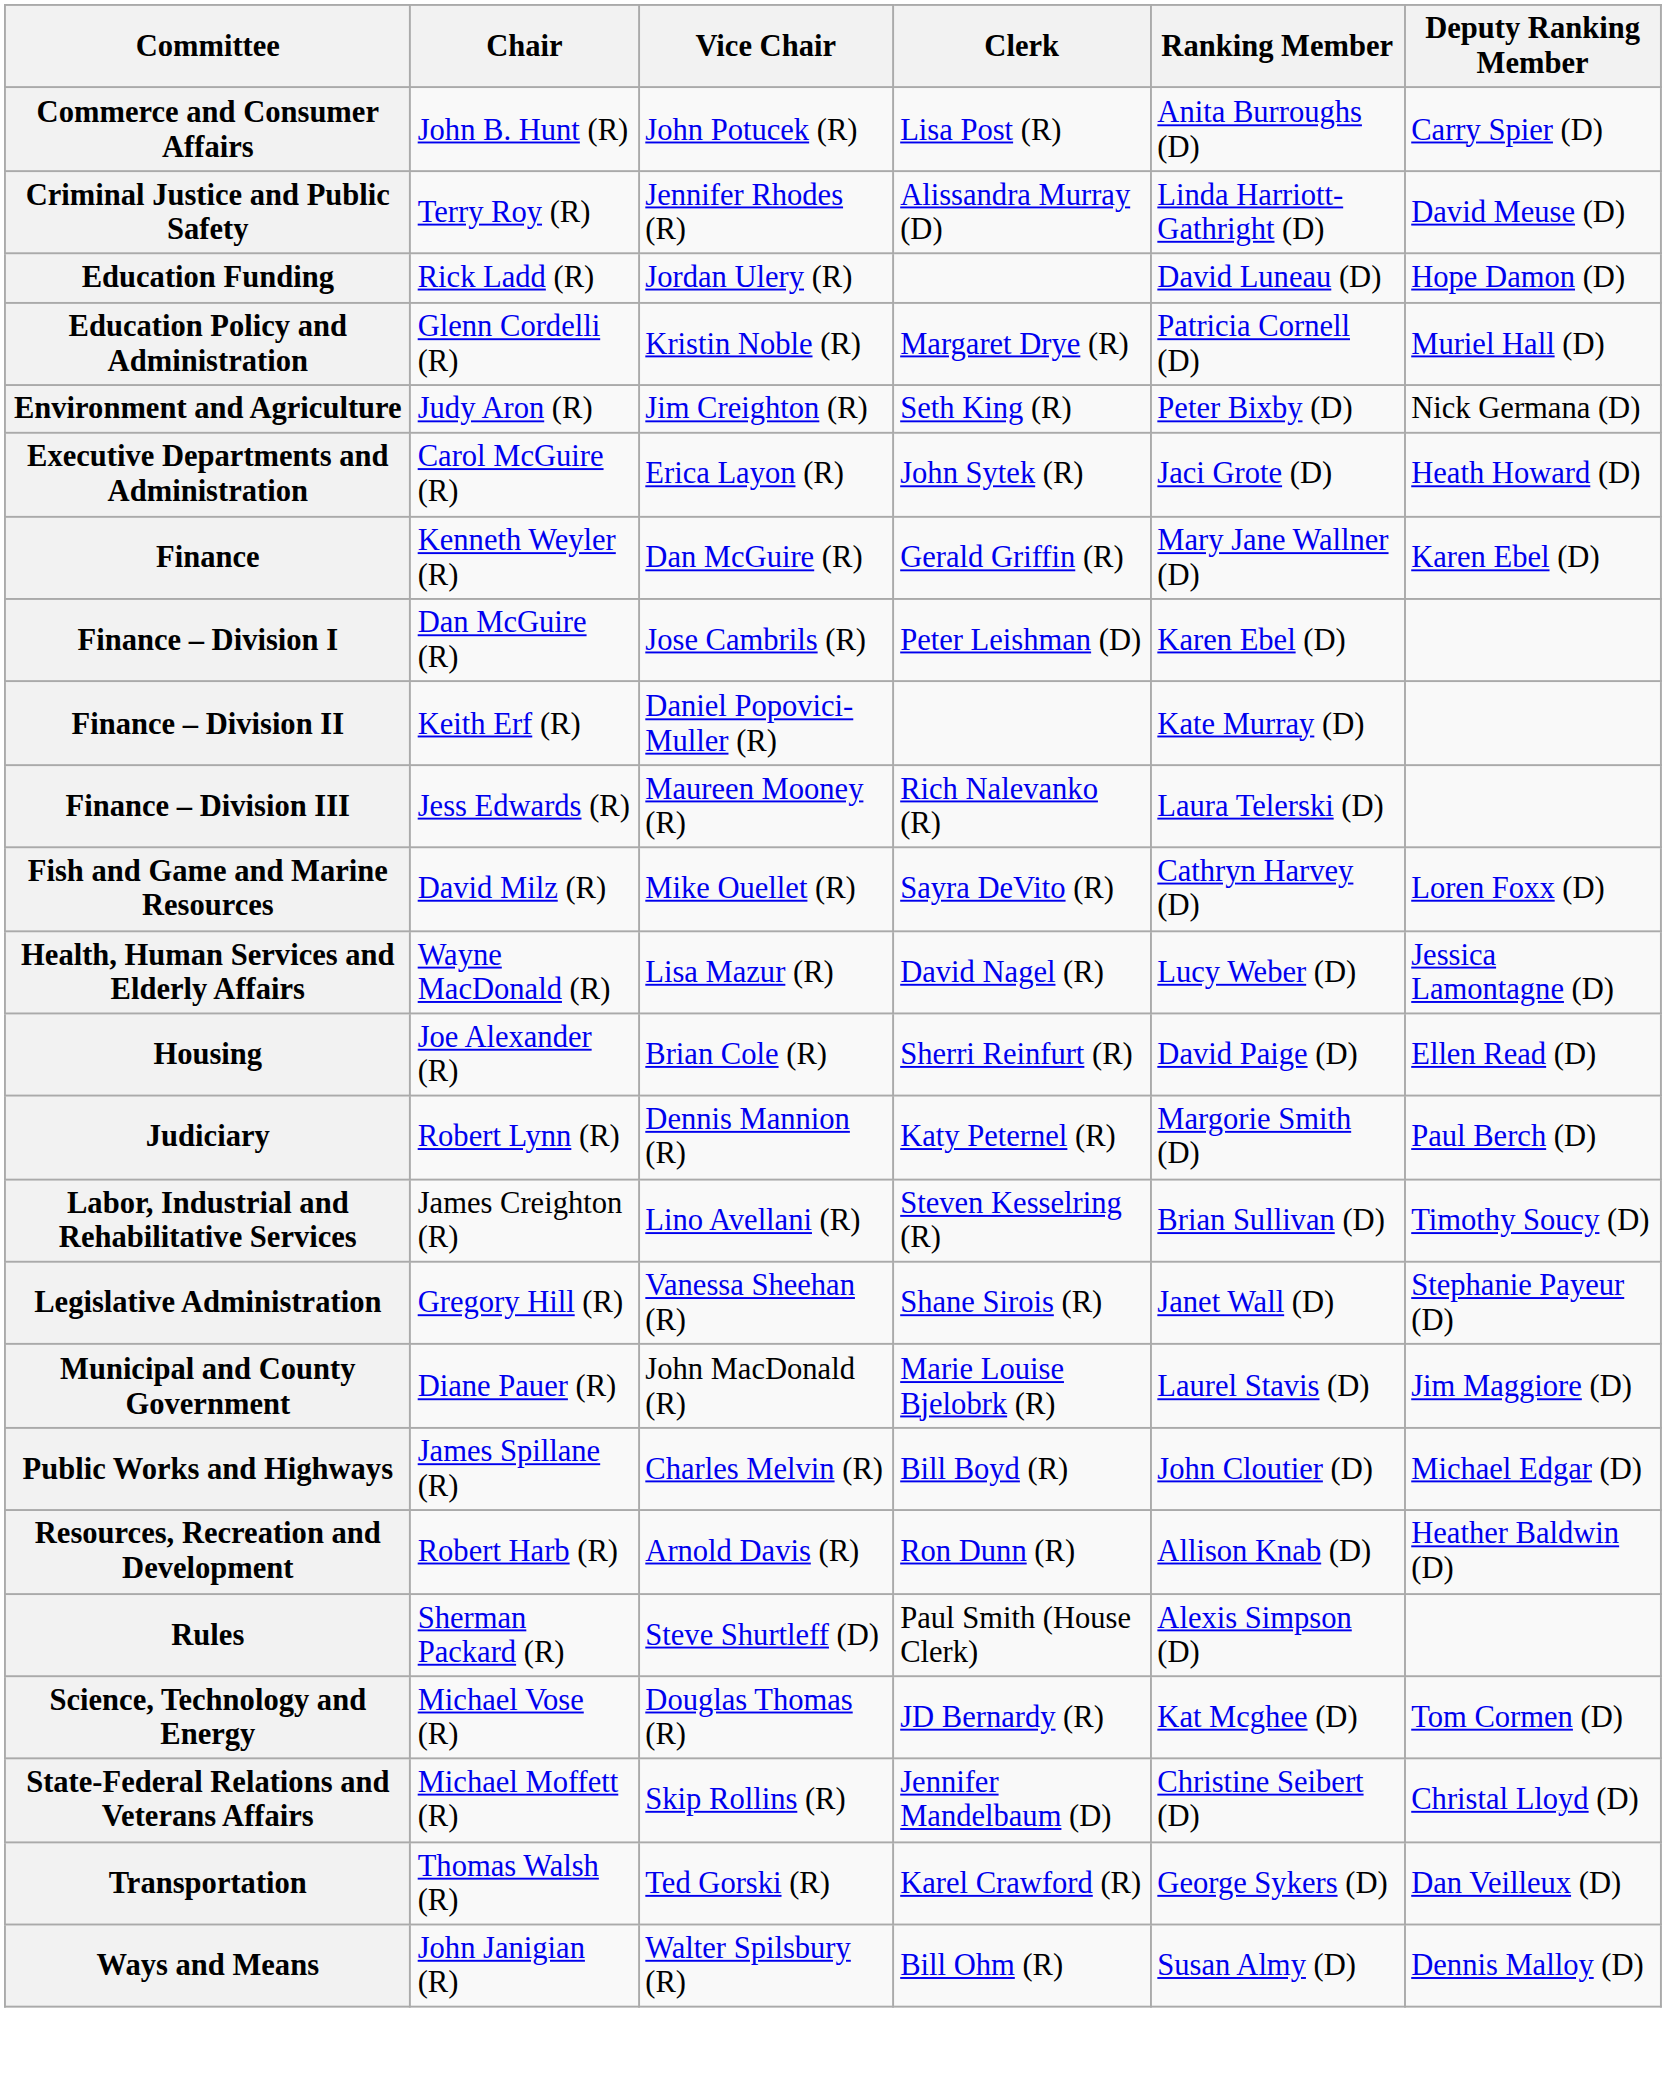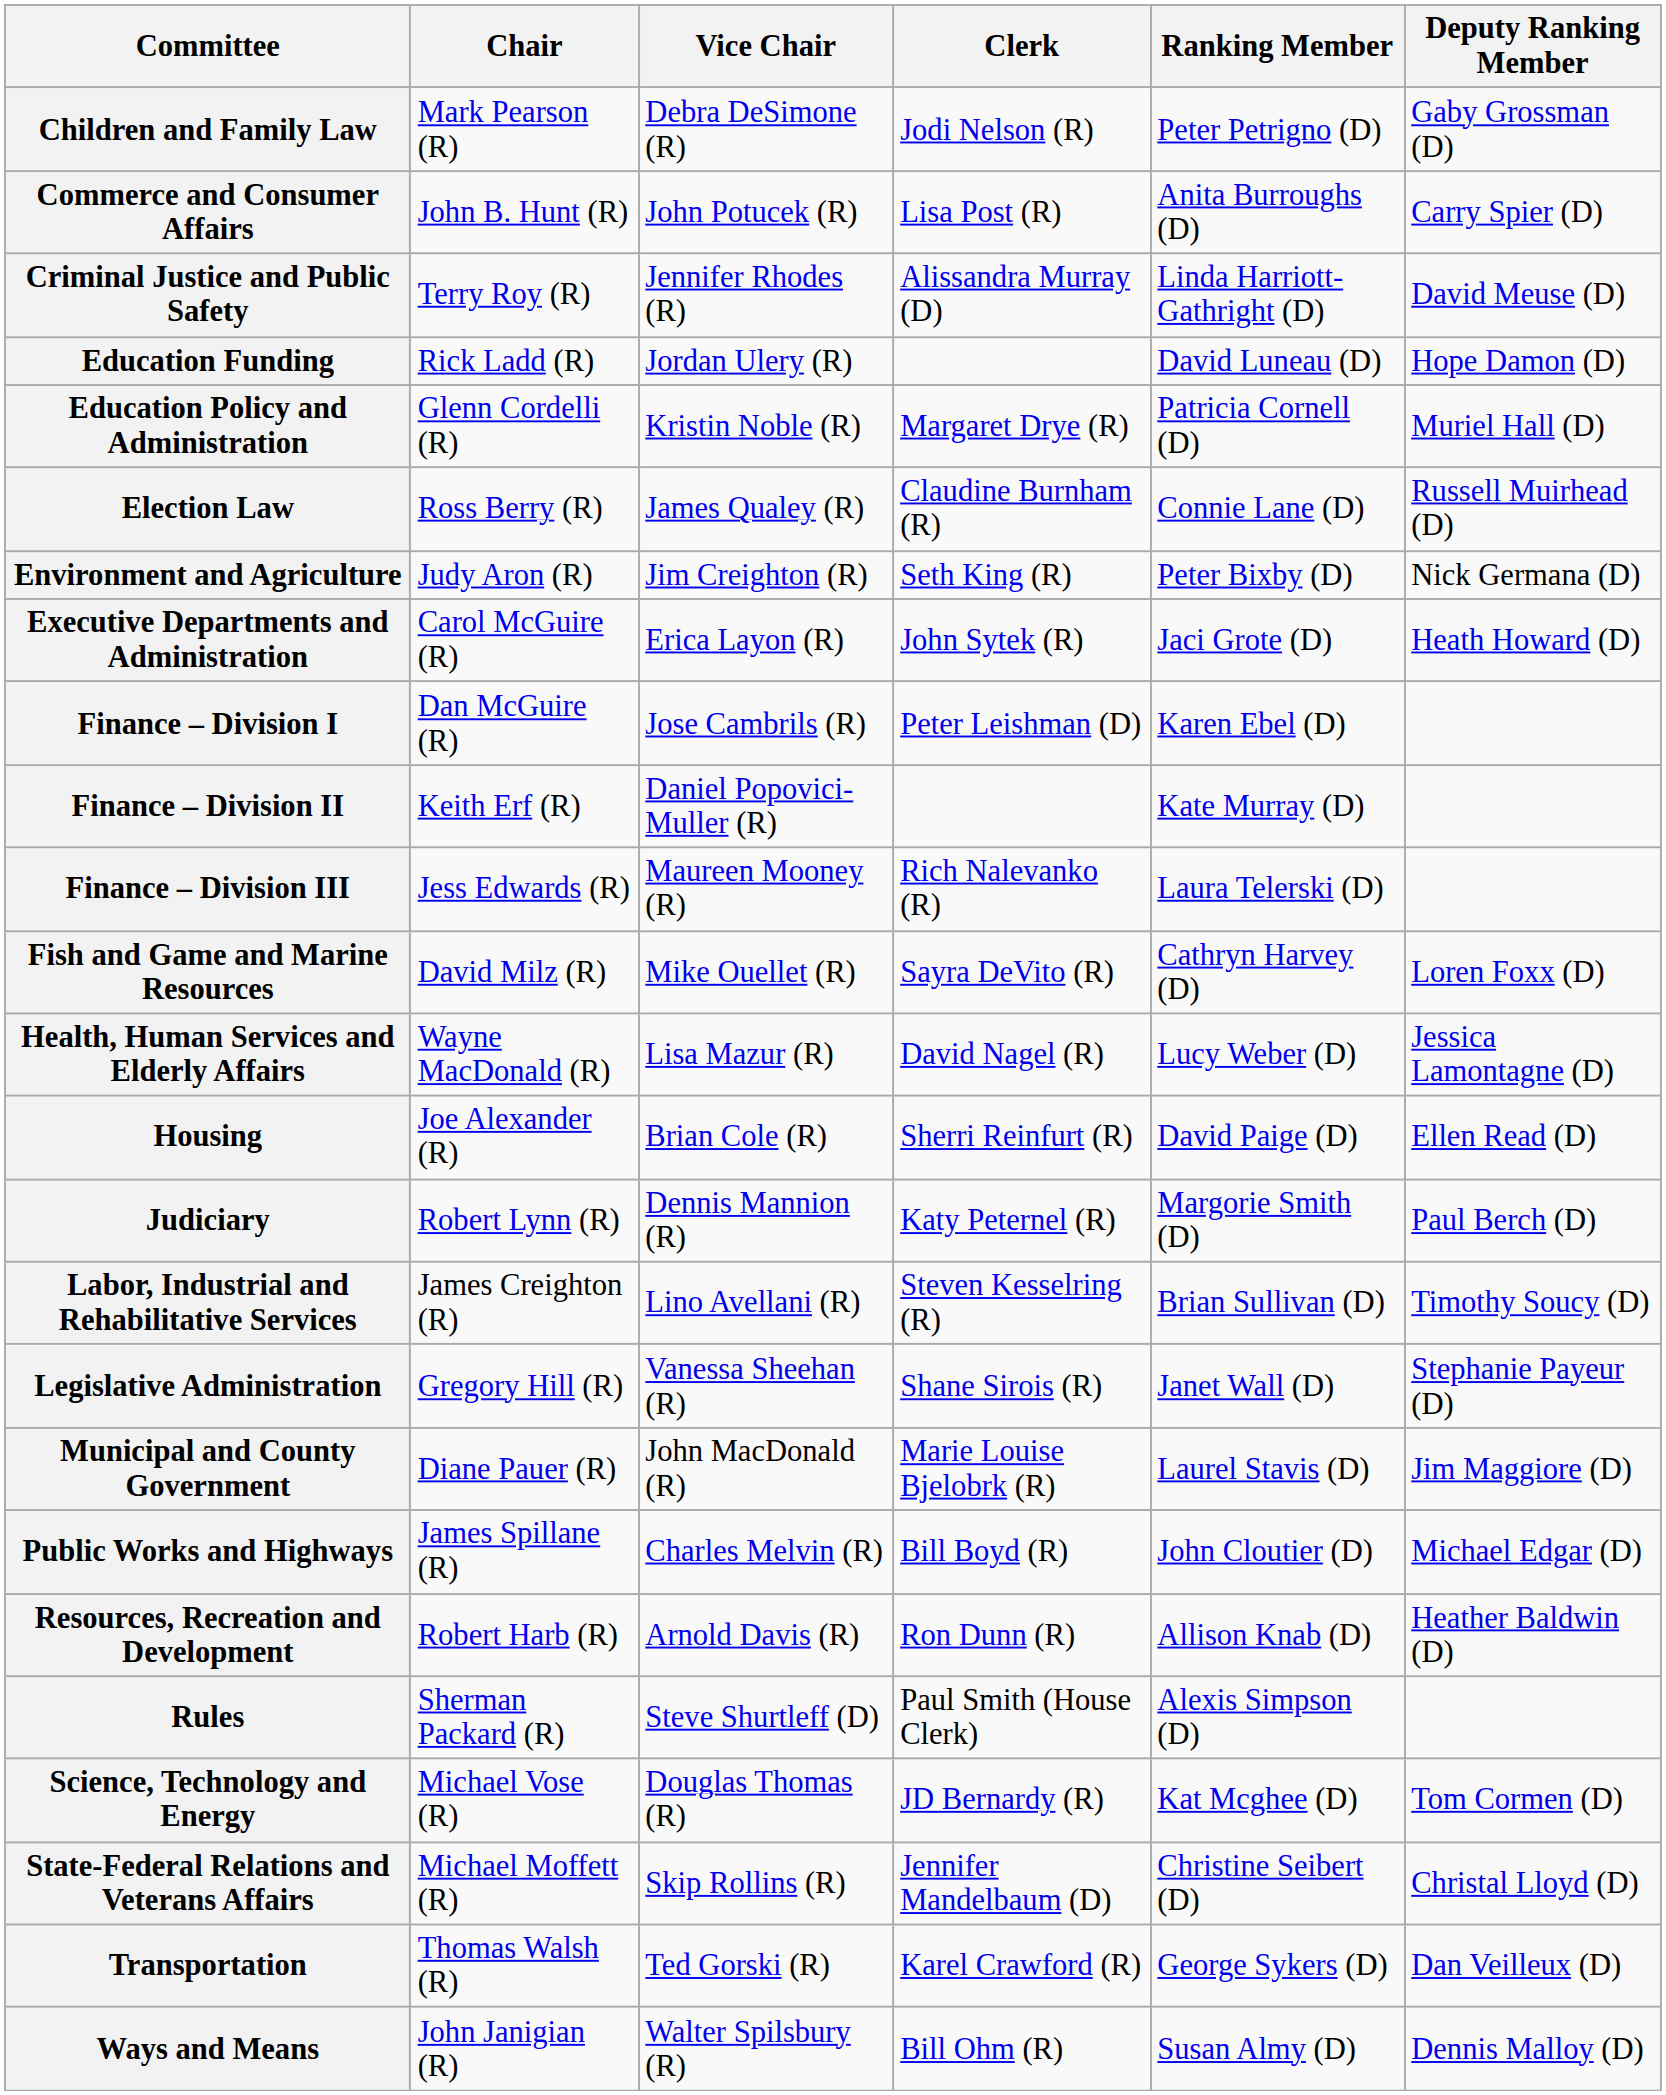+ row: Children and Family Law | Mark Pearson (R) | Debra DeSimone (R) | Jodi Nelson (R) | Peter Petrigno (D) | Gaby Grossman (D)
+ row: Election Law | Ross Berry (R) | James Qualey (R) | Claudine Burnham (R) | Connie Lane (D) | Russell Muirhead (D)
- row: Finance | Kenneth Weyler (R) | Dan McGuire (R) | Gerald Griffin (R) | Mary Jane Wallner (D) | Karen Ebel (D)
